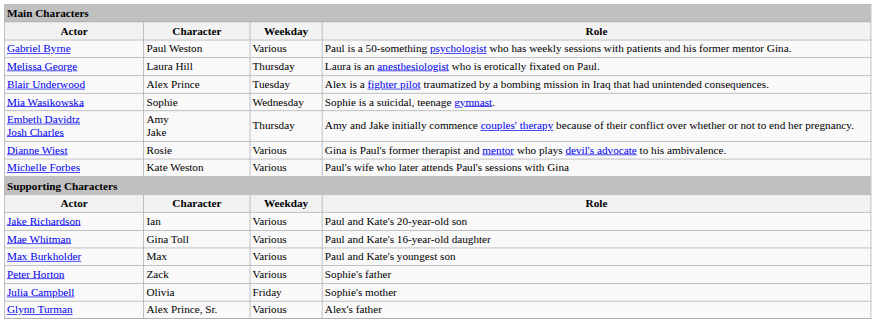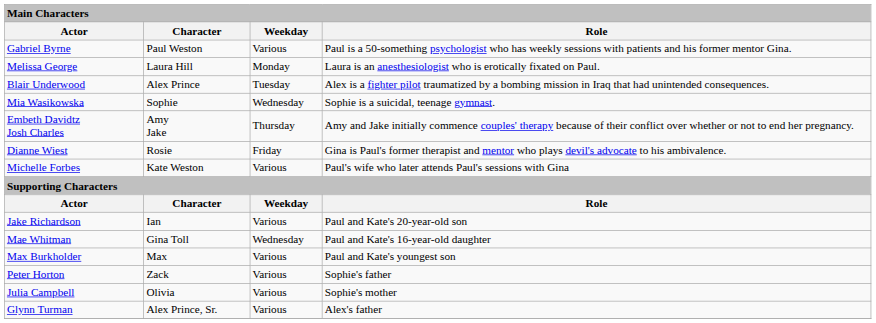Melissa George | Weekday: Thursday -> Monday
Dianne Wiest | Weekday: Various -> Friday
Mae Whitman | Weekday: Various -> Wednesday
Julia Campbell | Weekday: Friday -> Various
